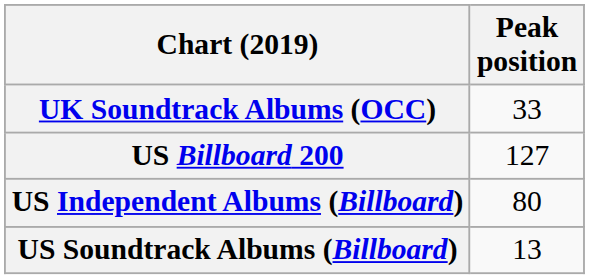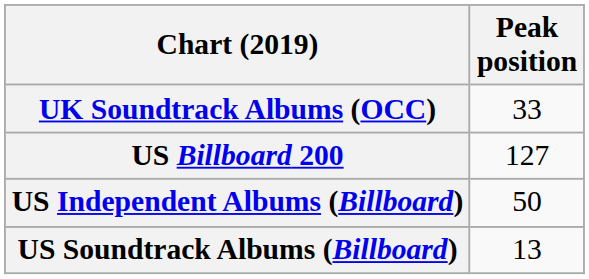US Independent Albums (Billboard) | Peak position: 80 -> 50
